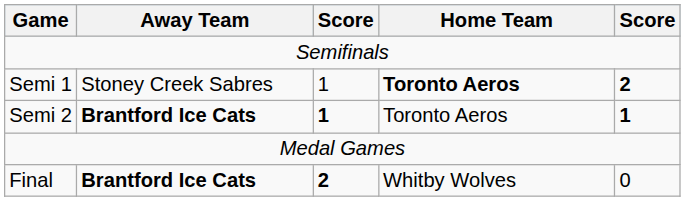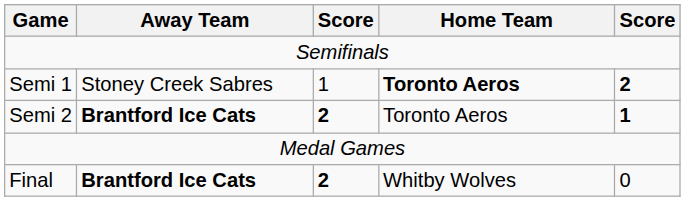Semi 2 | column 3: 1 -> 2
